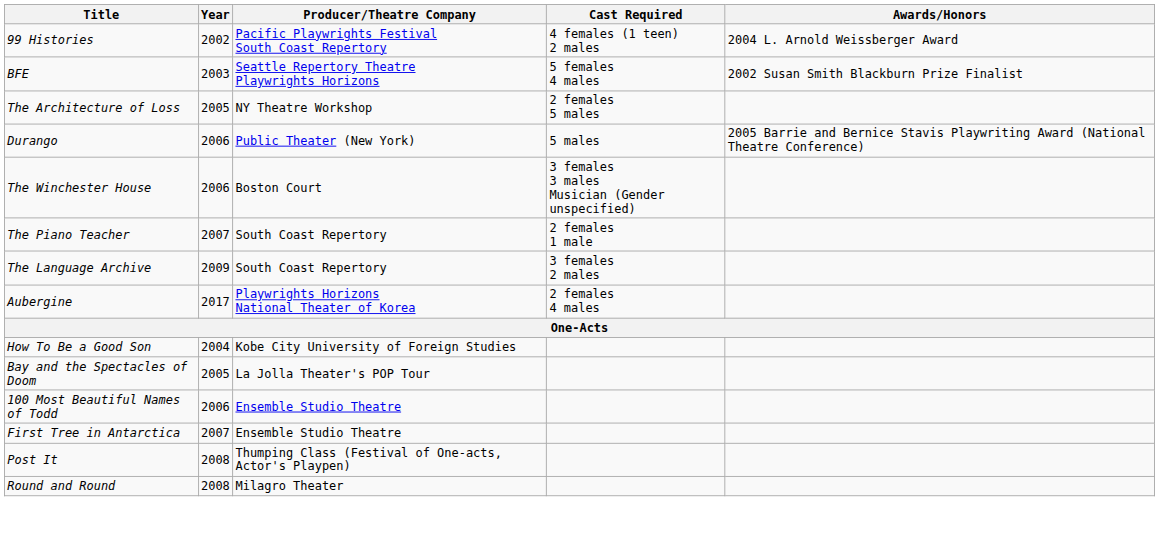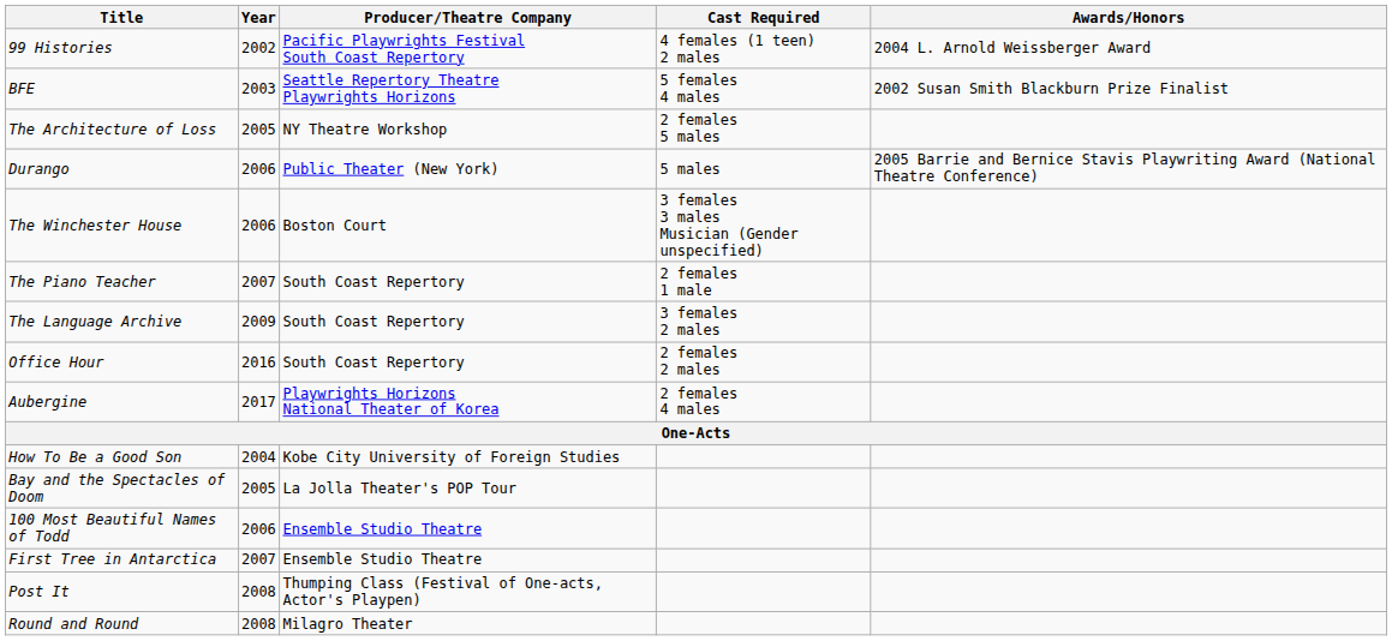+ row: Office Hour | 2016 | South Coast Repertory | 2 females 2 males
